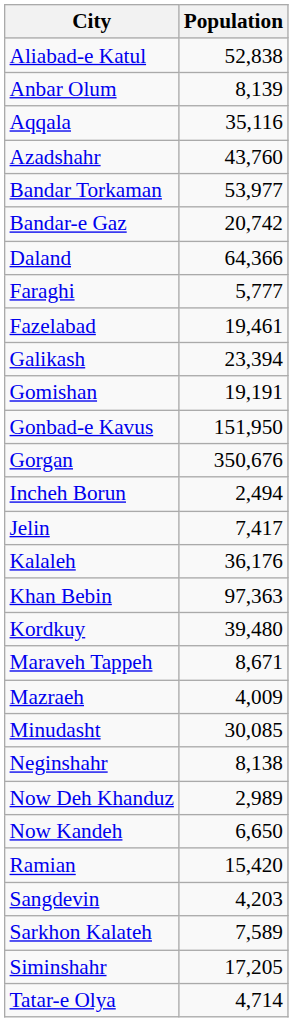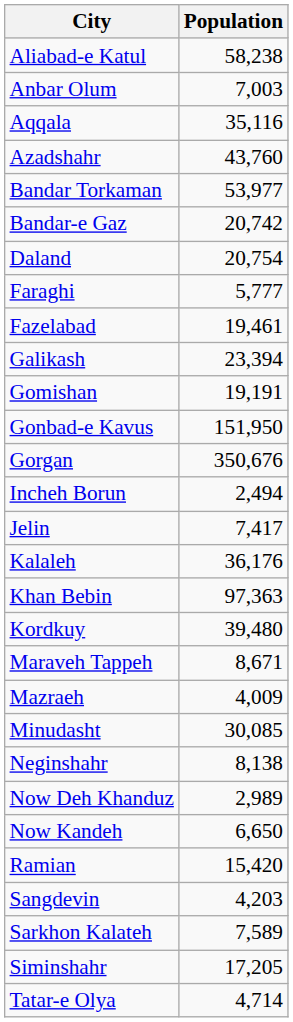Aliabad-e Katul | Population: 52,838 -> 58,238
Anbar Olum | Population: 8,139 -> 7,003
Daland | Population: 64,366 -> 20,754
